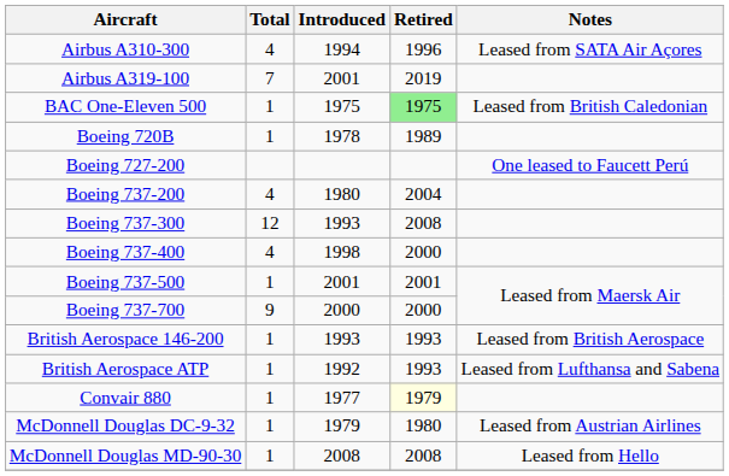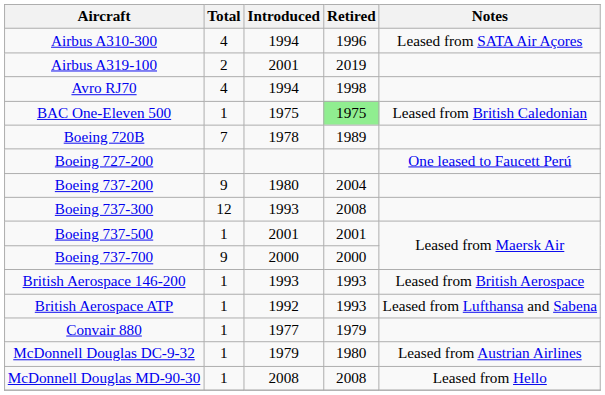Airbus A319-100 | Total: 7 -> 2
+ row: Avro RJ70 | 4 | 1994 | 1998
Boeing 720B | Total: 1 -> 7
Boeing 737-200 | Total: 4 -> 9
- row: Boeing 737-400 | 4 | 1998 | 2000
Convair 880 | Retired: lightyellow background -> no background
